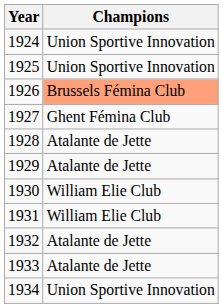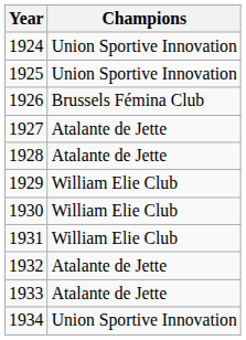1926 | Champions: lightsalmon background -> no background
1927 | Champions: Ghent Fémina Club -> Atalante de Jette
1929 | Champions: Atalante de Jette -> William Elie Club
